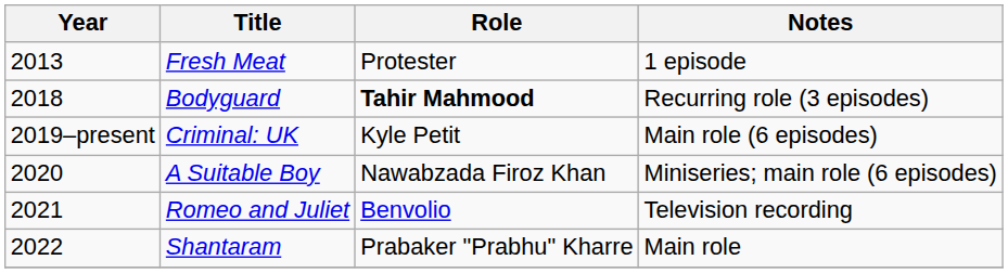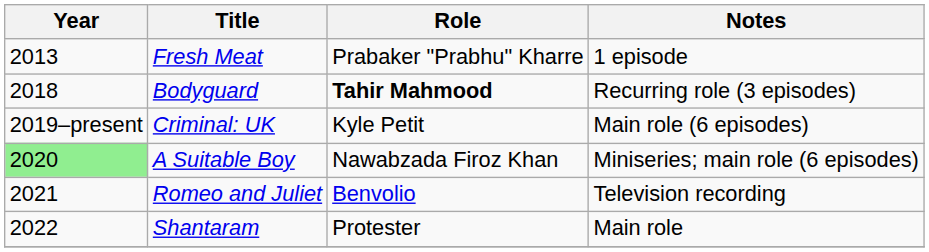Fresh Meat | Role: Protester -> Prabaker "Prabhu" Kharre
A Suitable Boy | Year: no background -> lightgreen background
Shantaram | Role: Prabaker "Prabhu" Kharre -> Protester
